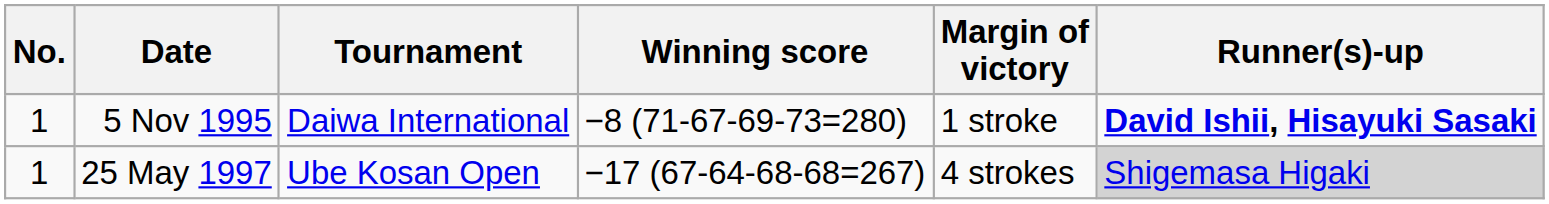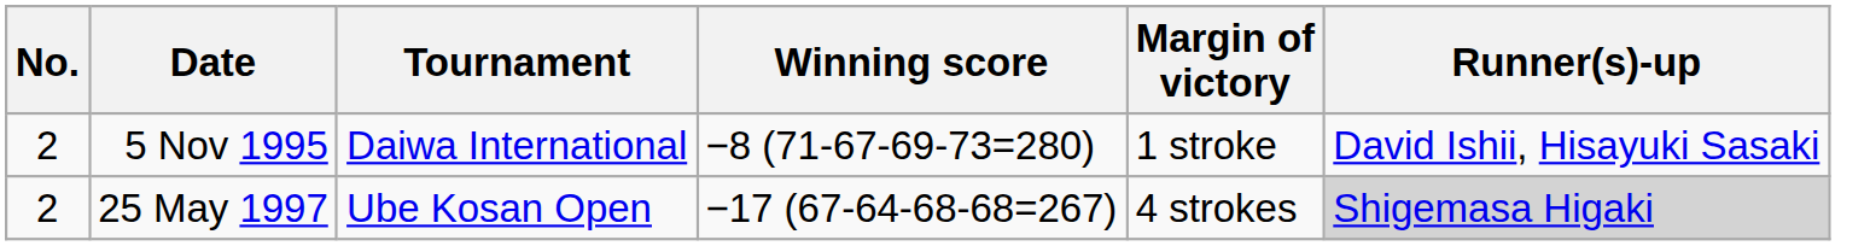5 Nov 1995 | No.: 1 -> 2
5 Nov 1995 | Runner(s)-up: bold -> normal
25 May 1997 | No.: 1 -> 2
